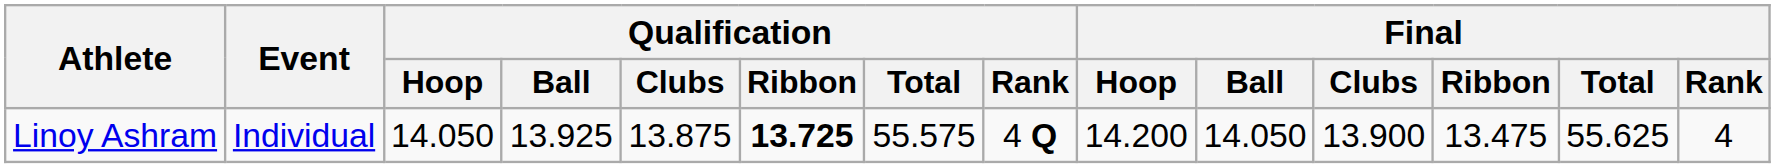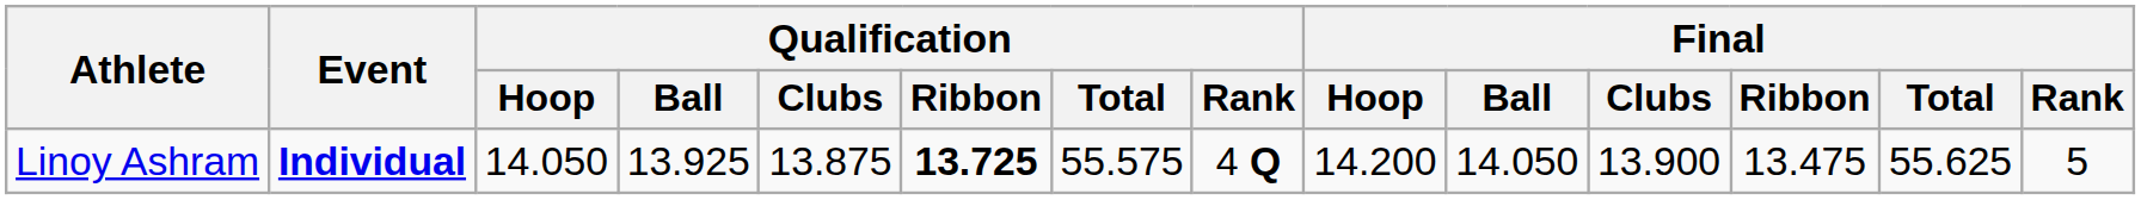Linoy Ashram | Event: normal -> bold
Linoy Ashram | Final / Rank: 4 -> 5
